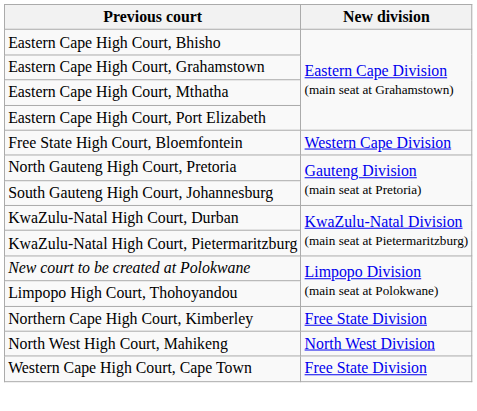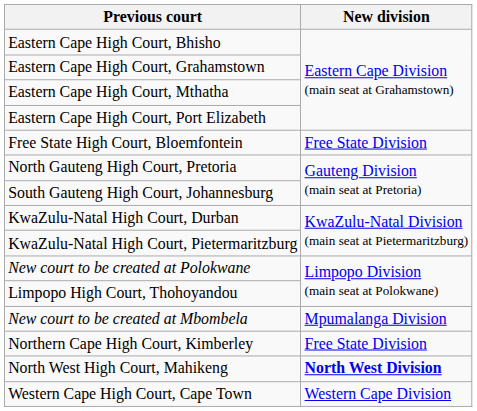Free State High Court, Bloemfontein | New division: Western Cape Division -> Free State Division
+ row: New court to be created at Mbombela | Mpumalanga Division
North West High Court, Mahikeng | New division: normal -> bold
Western Cape High Court, Cape Town | New division: Free State Division -> Western Cape Division
